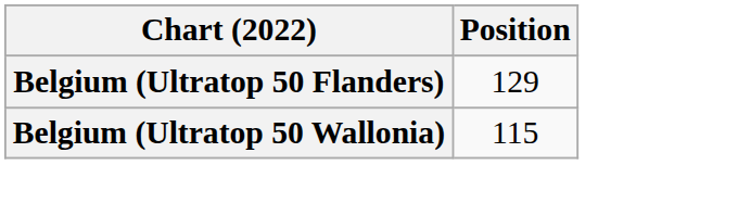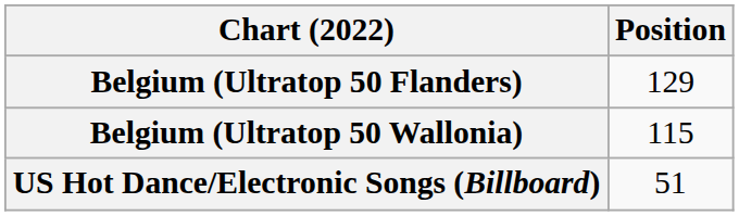+ row: US Hot Dance/Electronic Songs (Billboard) | 51
